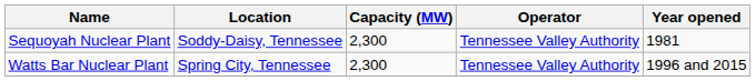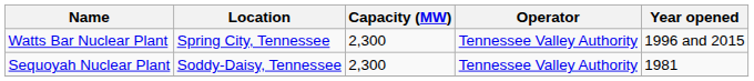rows swapped: Sequoyah Nuclear Plant <-> Watts Bar Nuclear Plant
